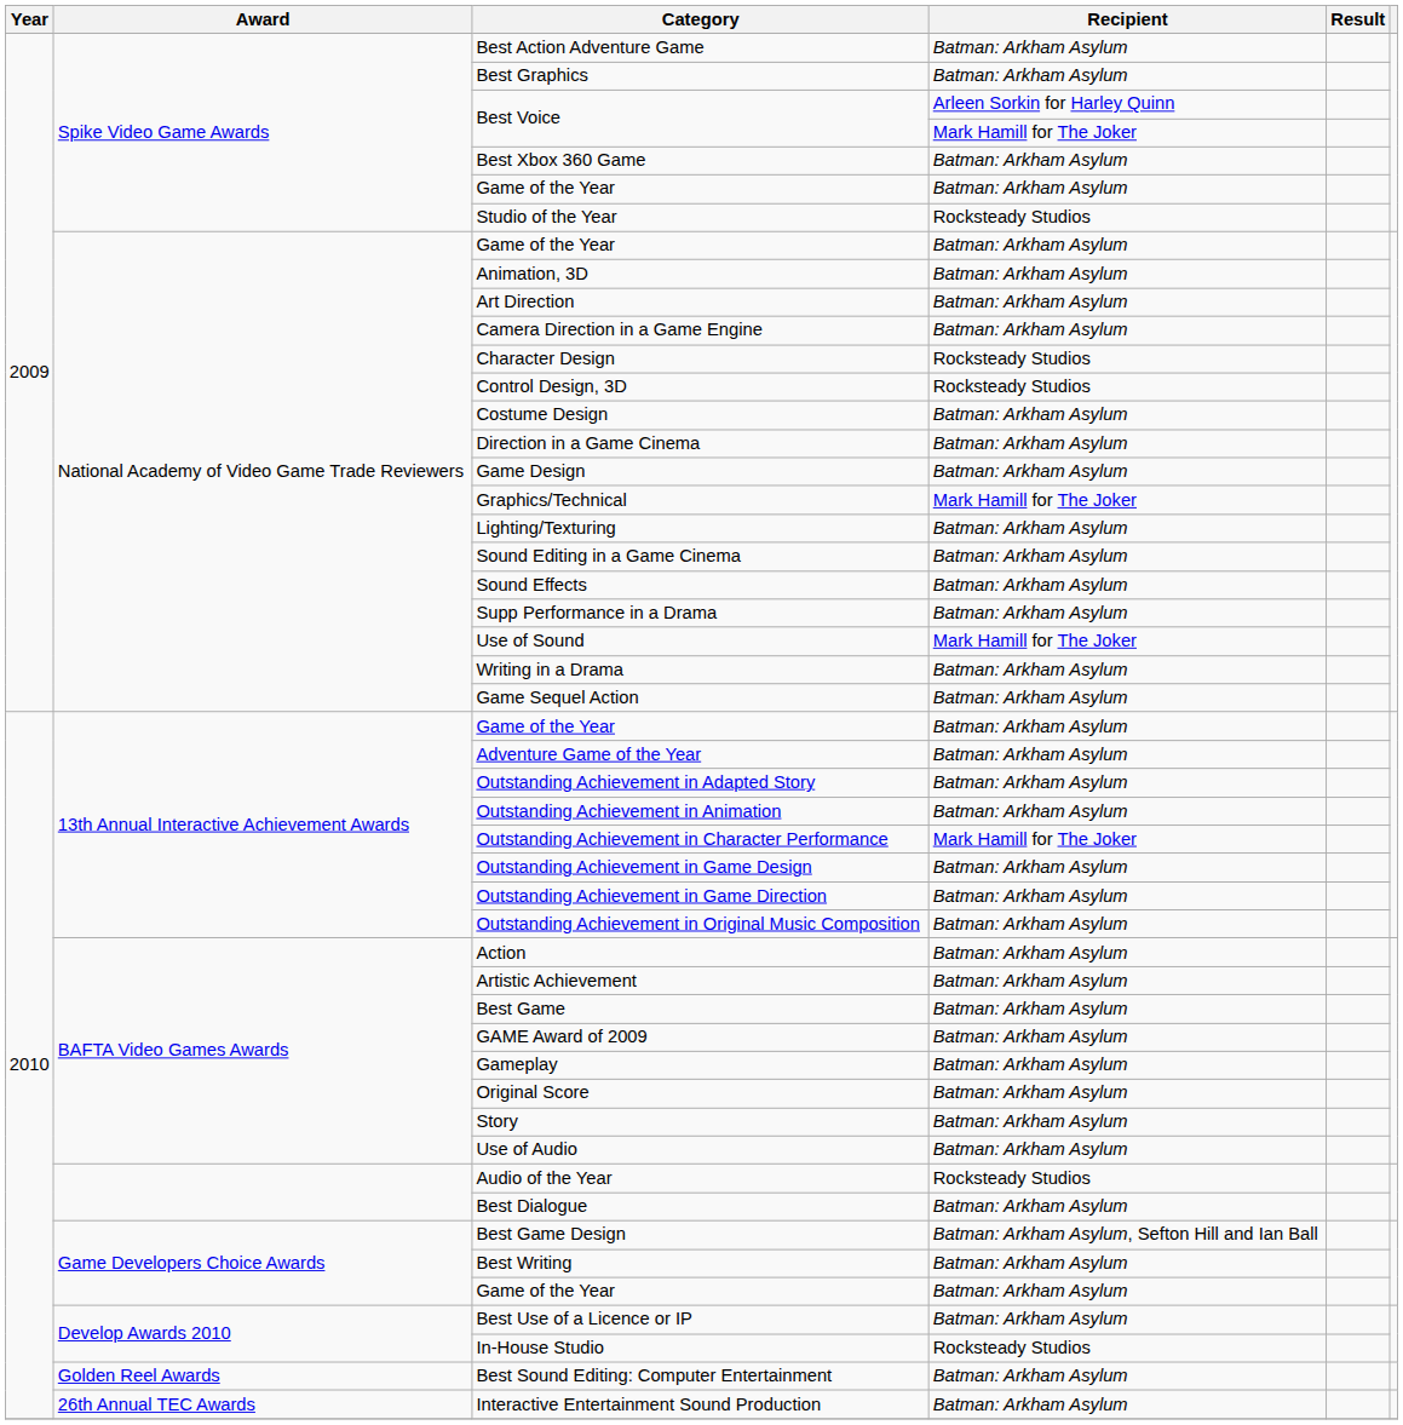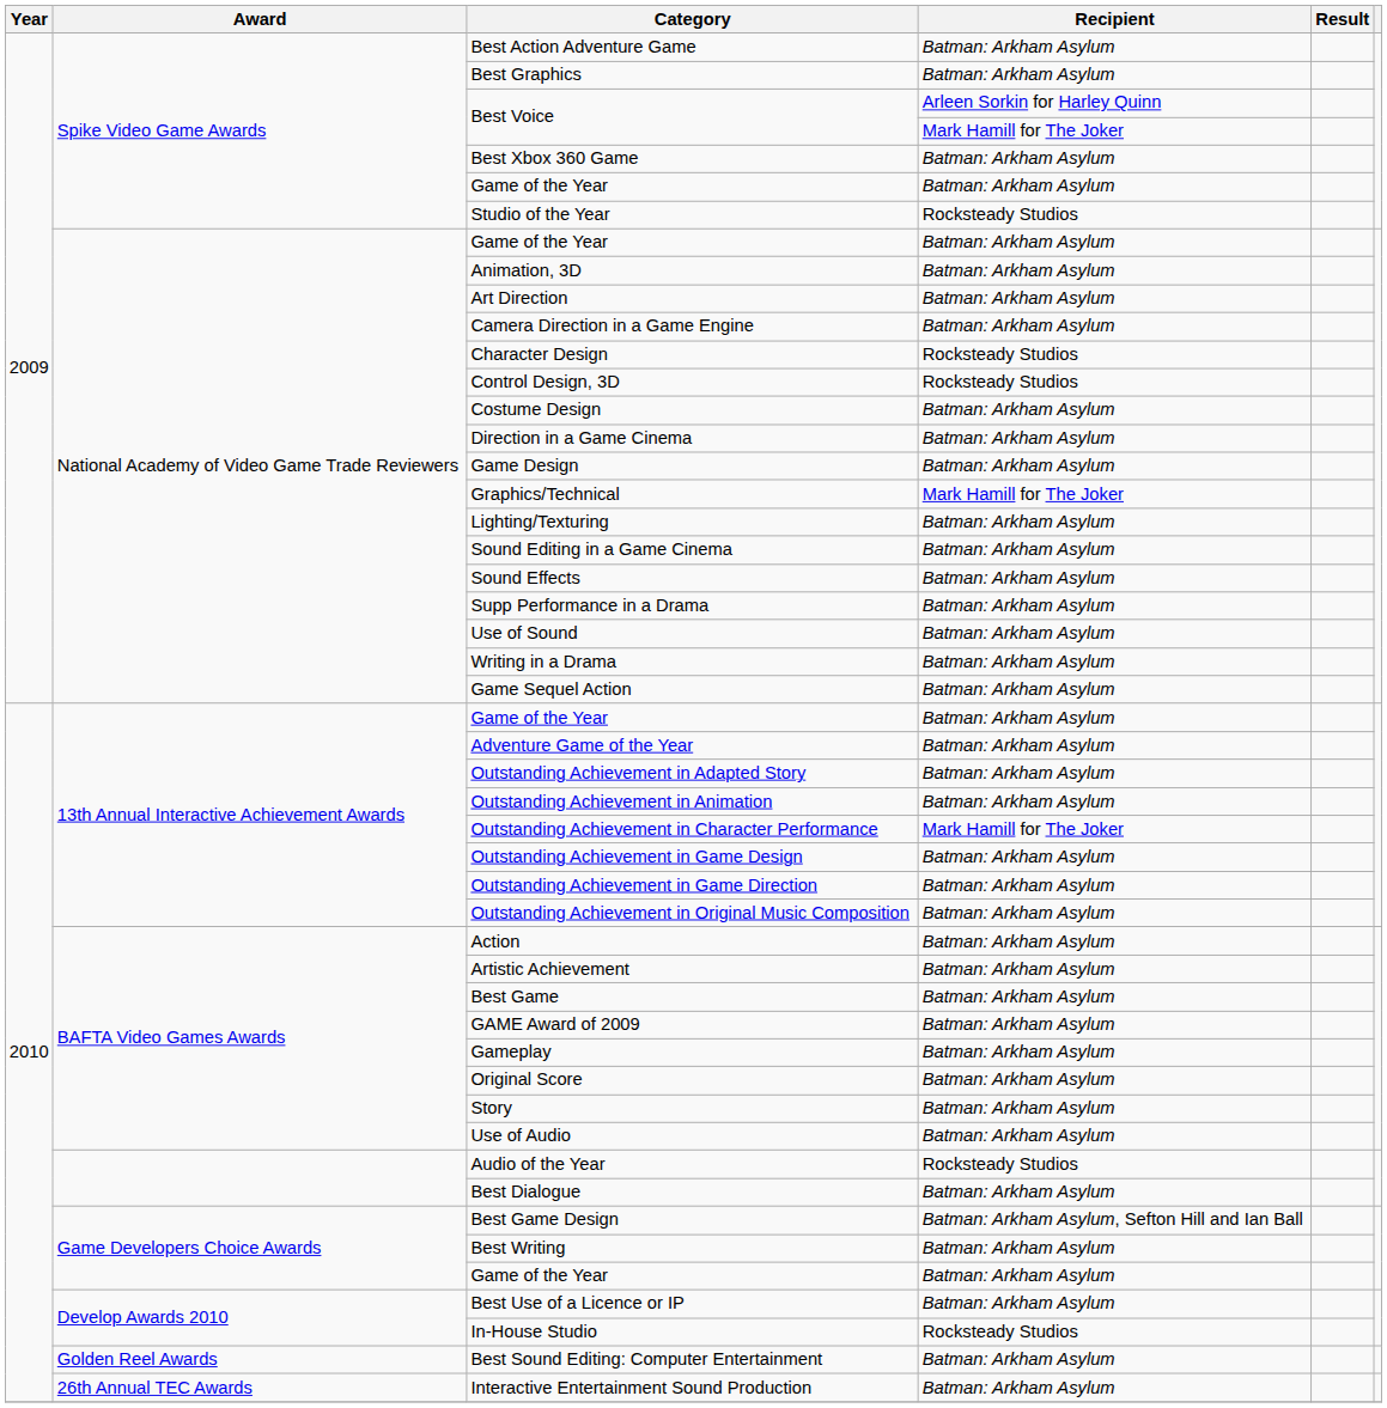Use of Sound | Recipient: Mark Hamill for The Joker -> Batman: Arkham Asylum
